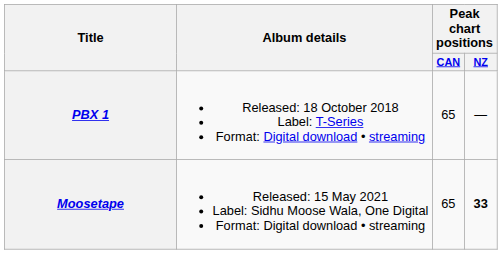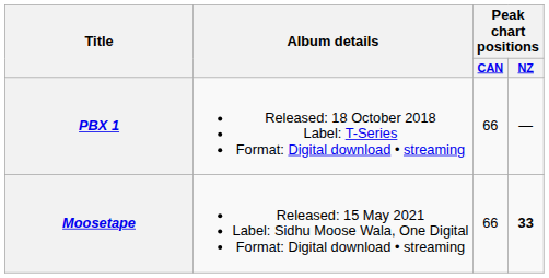PBX 1 | Peak chart positions / CAN: 65 -> 66
Moosetape | Peak chart positions / CAN: 65 -> 66
